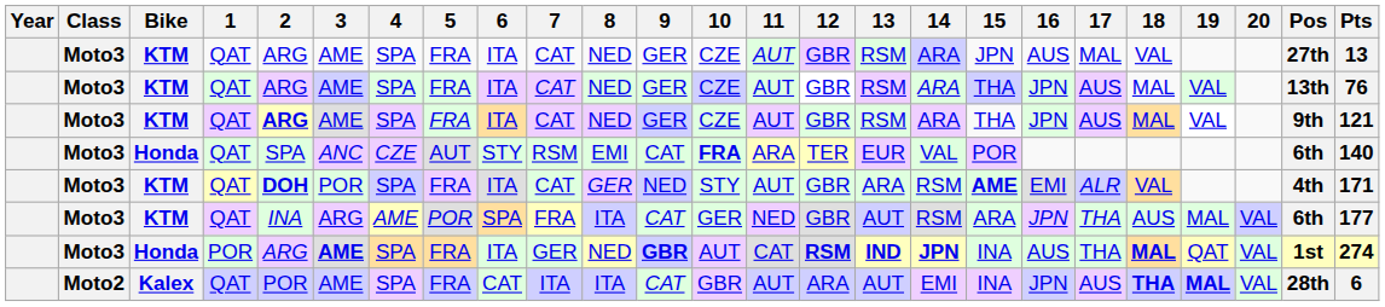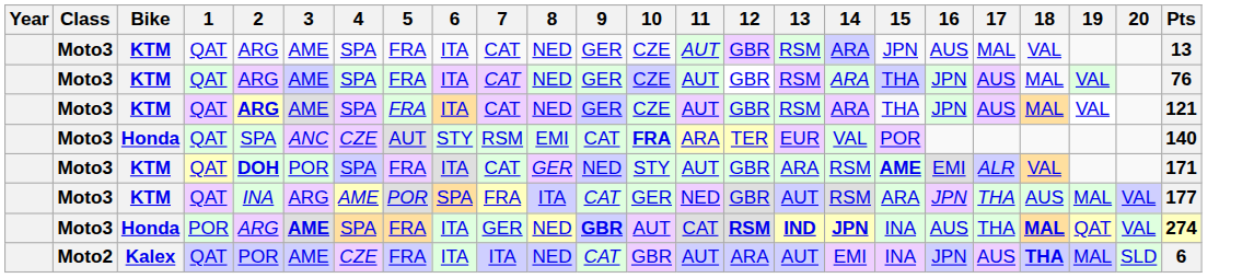- column: Pos | 27th | 13th | 9th | 6th | 4th | 6th | 1st | 28th
Kalex | 4: SPA -> CZE
Kalex | 6: CAT -> ITA
Kalex | 8: ITA -> NED
Kalex | 19: bold -> normal
Kalex | 20: VAL -> SLD
